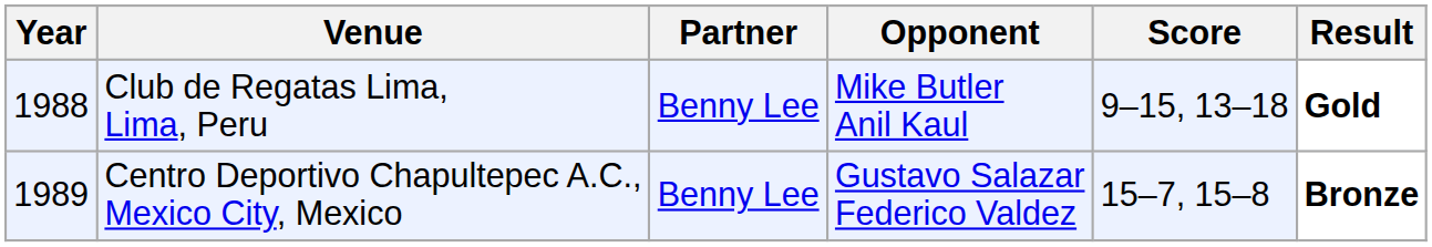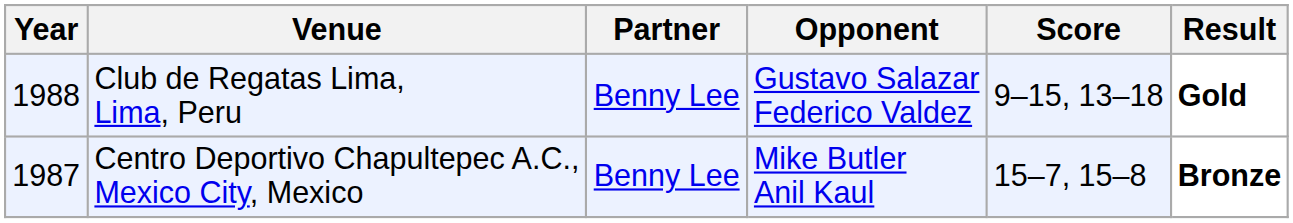Club de Regatas Lima, Lima, Peru | Opponent: Mike Butler Anil Kaul -> Gustavo Salazar Federico Valdez
Centro Deportivo Chapultepec A.C., Mexico City, Mexico | Year: 1989 -> 1987
Centro Deportivo Chapultepec A.C., Mexico City, Mexico | Opponent: Gustavo Salazar Federico Valdez -> Mike Butler Anil Kaul
